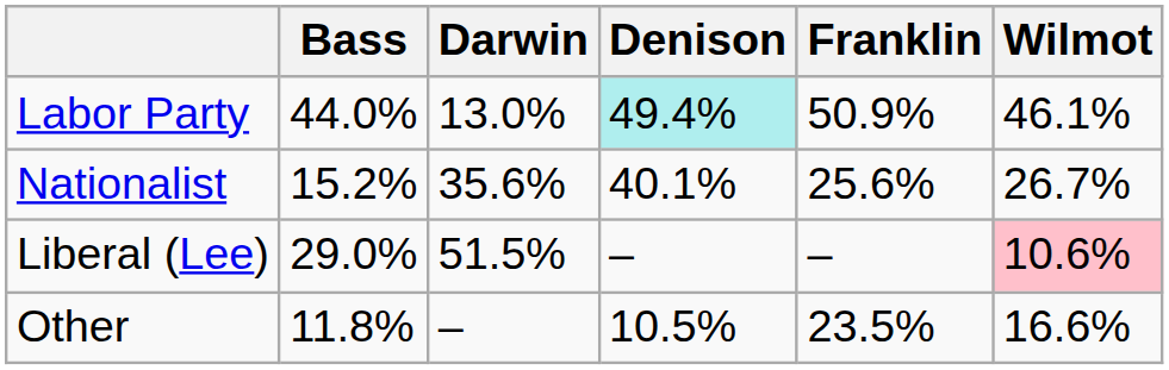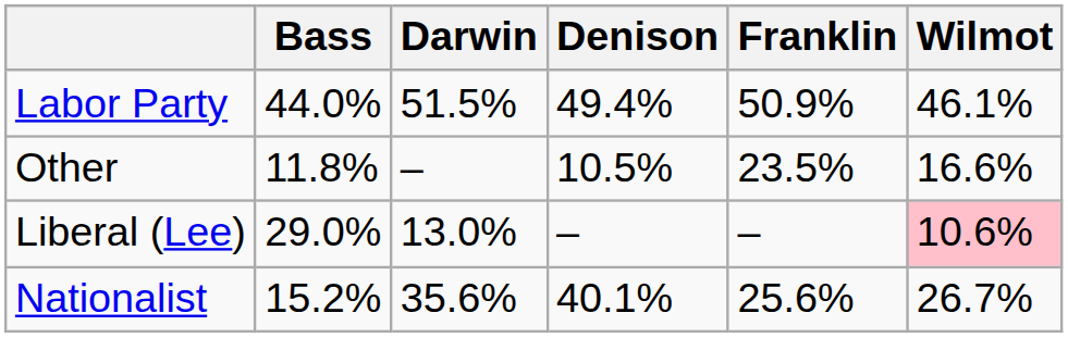Labor Party | Darwin: 13.0% -> 51.5%
Labor Party | Denison: paleturquoise background -> no background
rows swapped: Nationalist <-> Other
Liberal (Lee) | Darwin: 51.5% -> 13.0%
